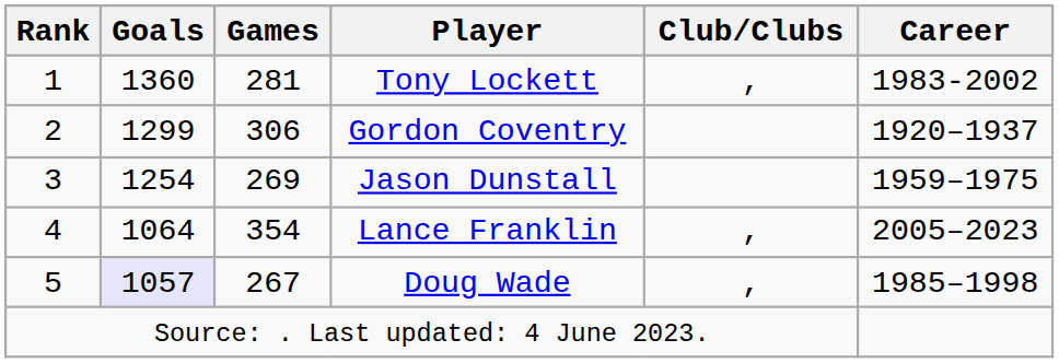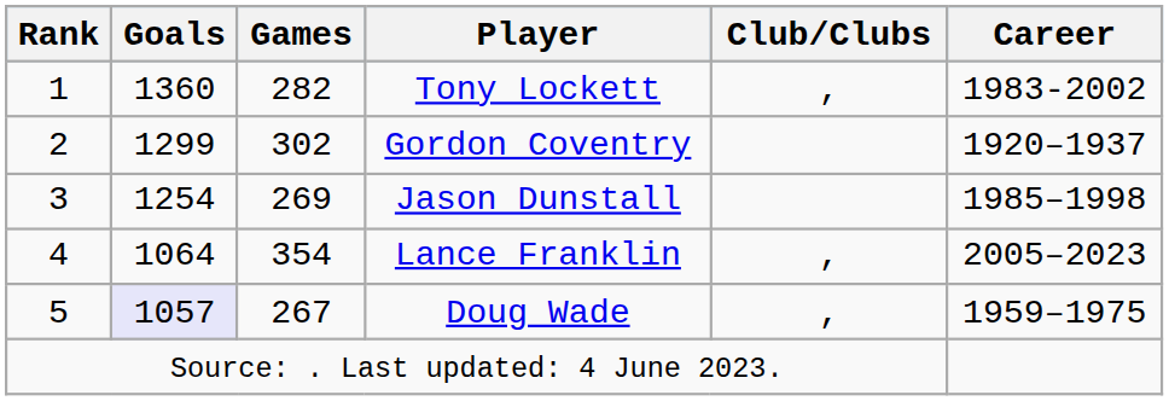Tony Lockett | Games: 281 -> 282
Gordon Coventry | Games: 306 -> 302
Jason Dunstall | Career: 1959–1975 -> 1985–1998
Doug Wade | Career: 1985–1998 -> 1959–1975
